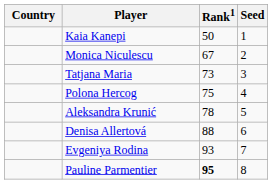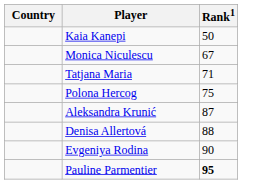- column: Seed | 1 | 2 | 3 | 4 | 5 | 6 | 7 | 8
Tatjana Maria | Rank1: 73 -> 71
Aleksandra Krunić | Rank1: 78 -> 87
Evgeniya Rodina | Rank1: 93 -> 90
